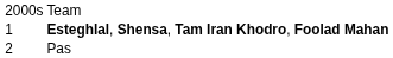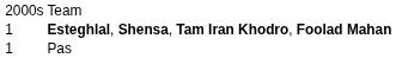Pas | column 1: 2 -> 1
